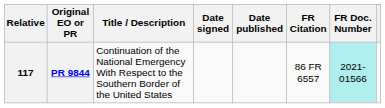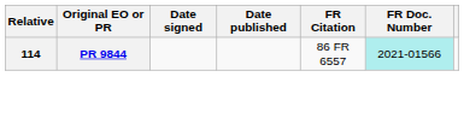- column: Title / Description | Continuation of the National Emergency With Respect to the Southern Border of the United States
PR 9844 | Relative: 117 -> 114
